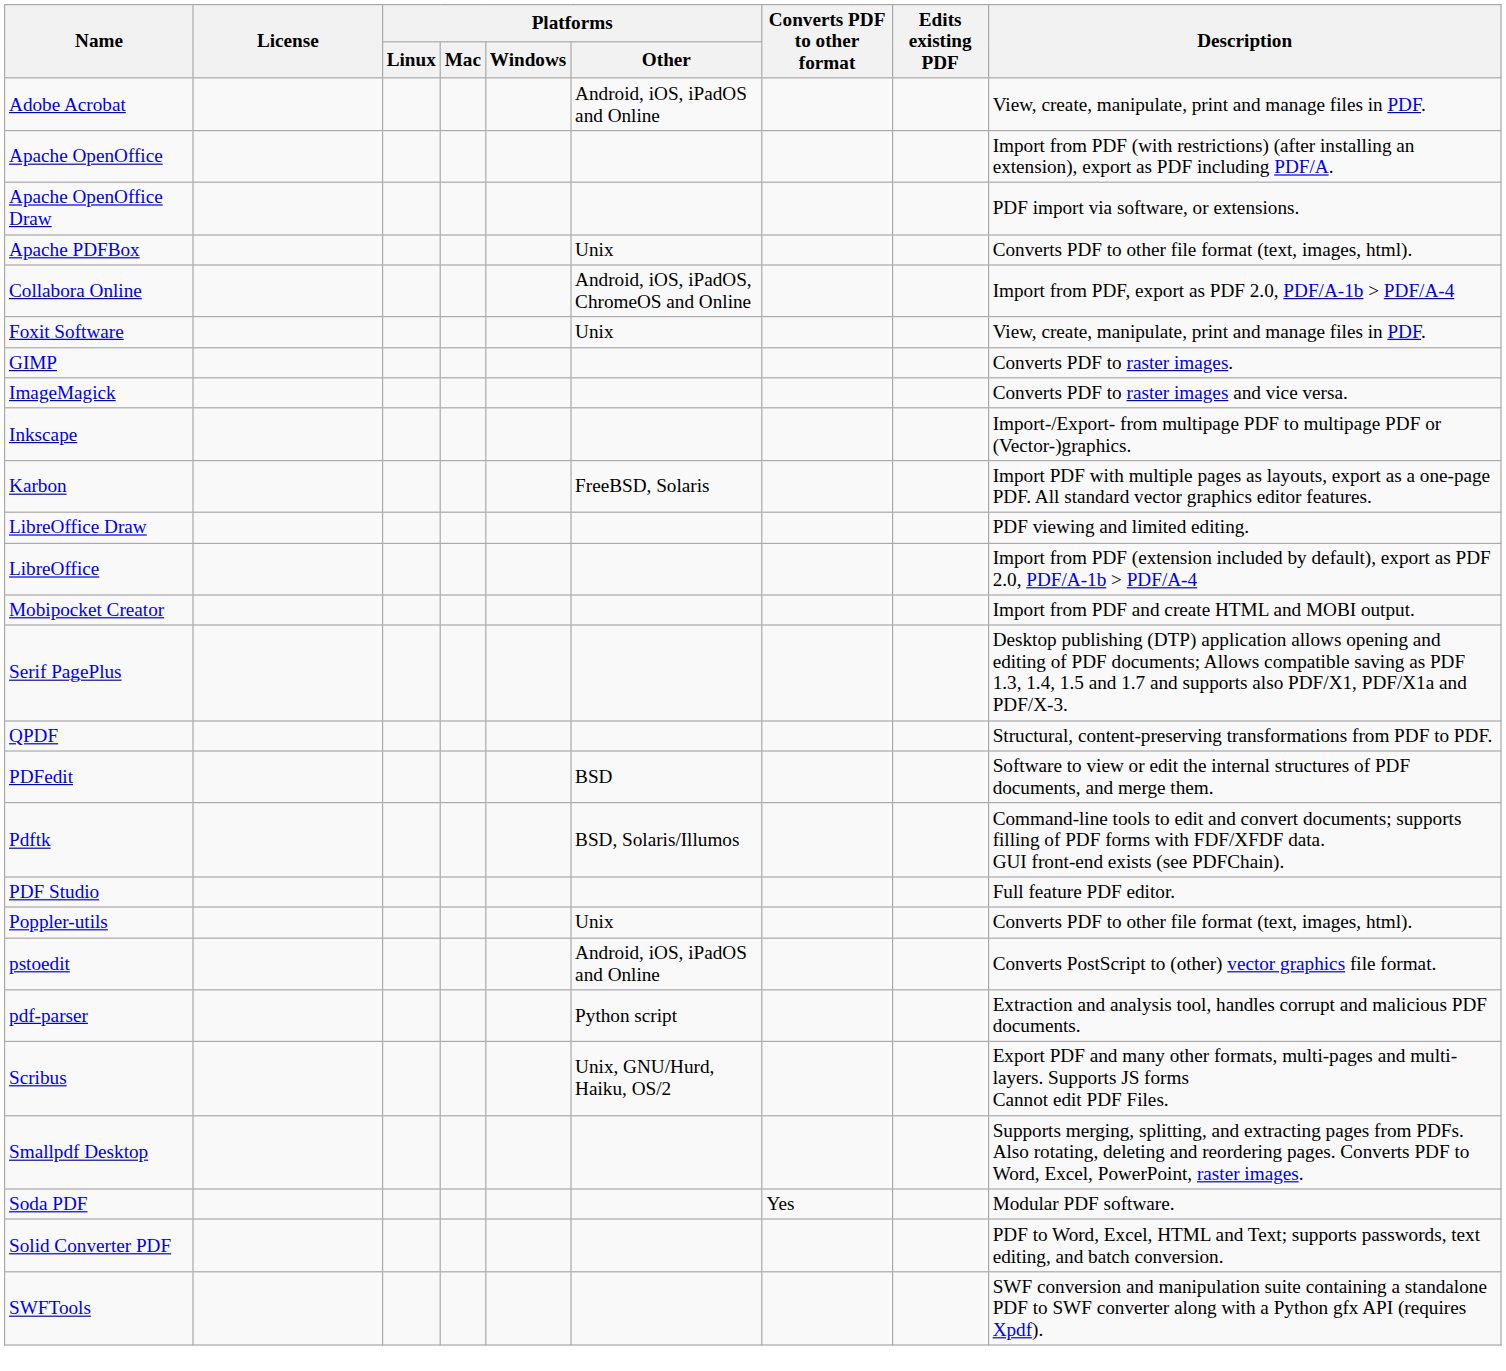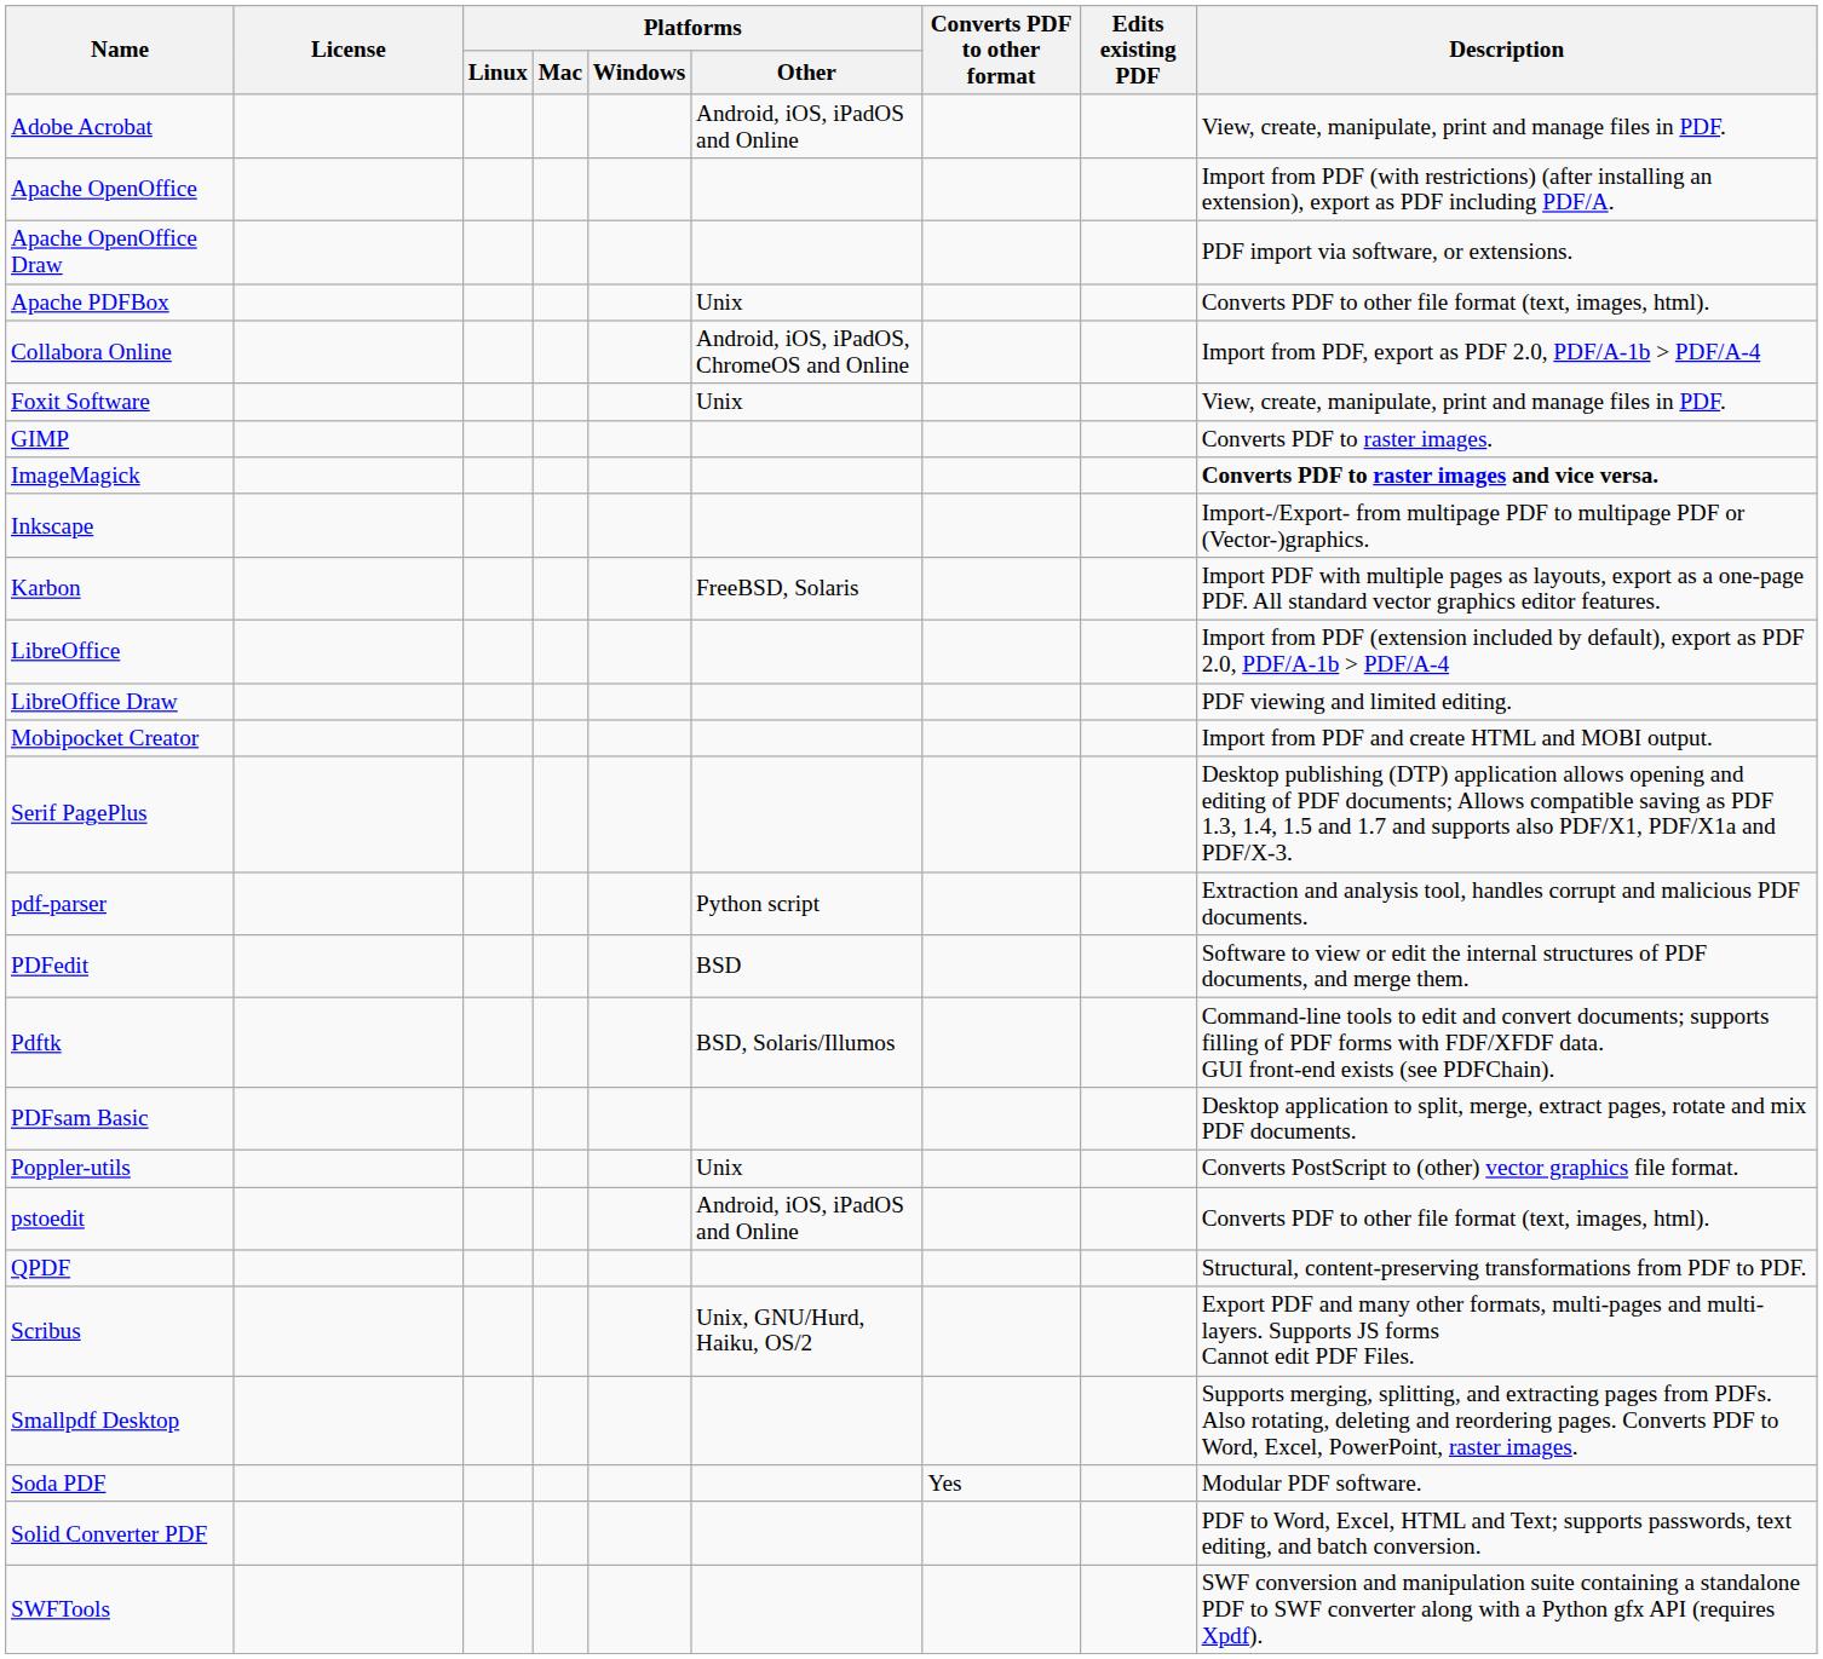ImageMagick | Description: normal -> bold
rows swapped: LibreOffice <-> LibreOffice Draw
rows swapped: pdf-parser <-> QPDF
+ row: PDFsam Basic | Desktop application to split, merge, extract pages, rotate and mix PDF documents.
- row: PDF Studio | Full feature PDF editor.
Poppler-utils | Description: Converts PDF to other file format (text, images, html). -> Converts PostScript to (other) vector graphics file format.
pstoedit | Description: Converts PostScript to (other) vector graphics file format. -> Converts PDF to other file format (text, images, html).
